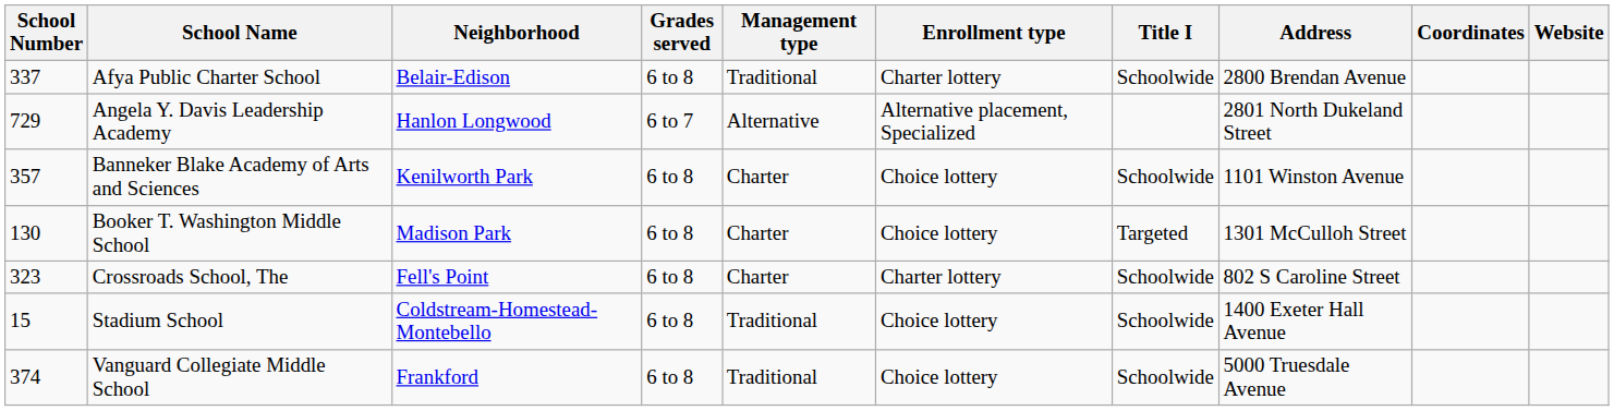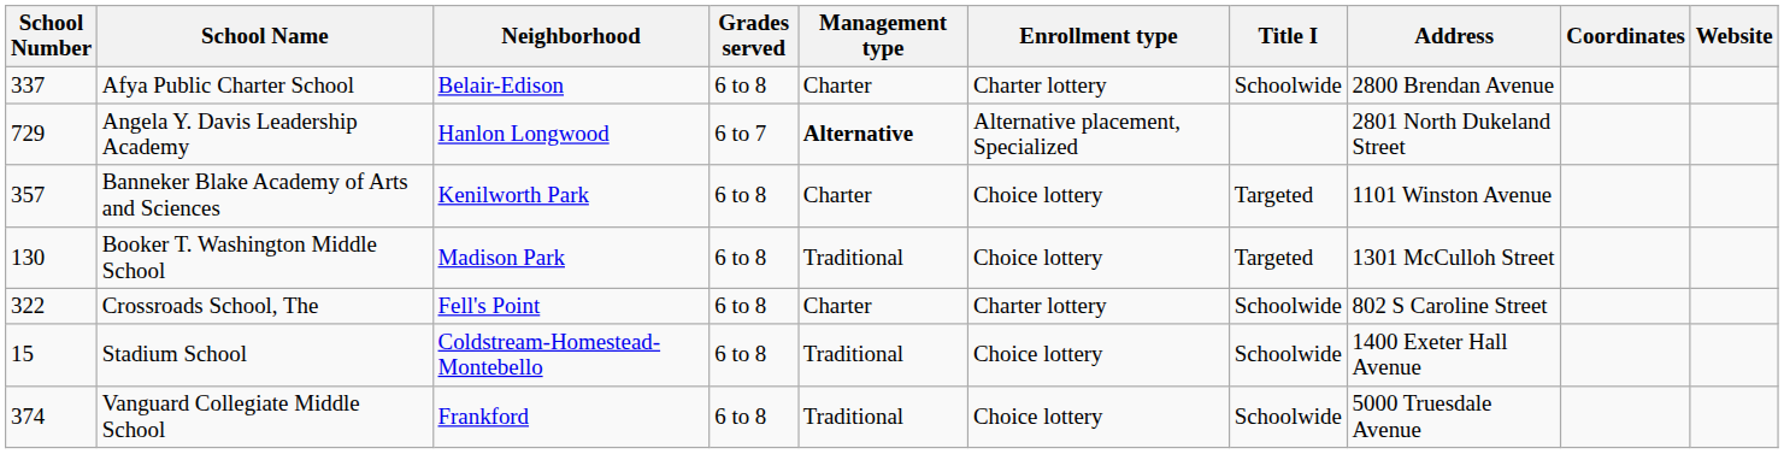Afya Public Charter School | Management type: Traditional -> Charter
Angela Y. Davis Leadership Academy | Management type: normal -> bold
Banneker Blake Academy of Arts and Sciences | Title I: Schoolwide -> Targeted
Booker T. Washington Middle School | Management type: Charter -> Traditional
Crossroads School, The | School Number: 323 -> 322
